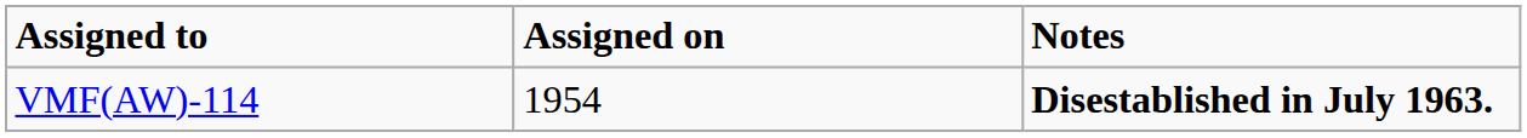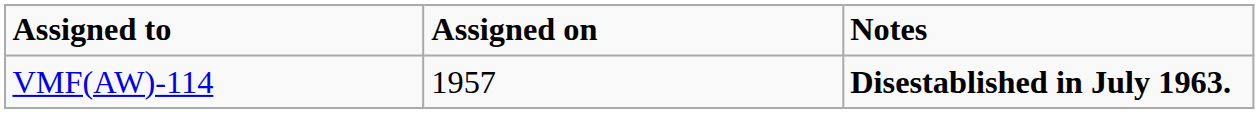VMF(AW)-114 | Assigned on: 1954 -> 1957
